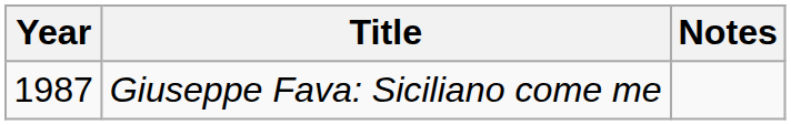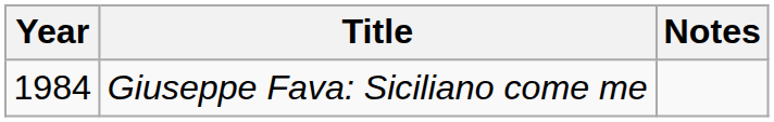Giuseppe Fava: Siciliano come me | Year: 1987 -> 1984
